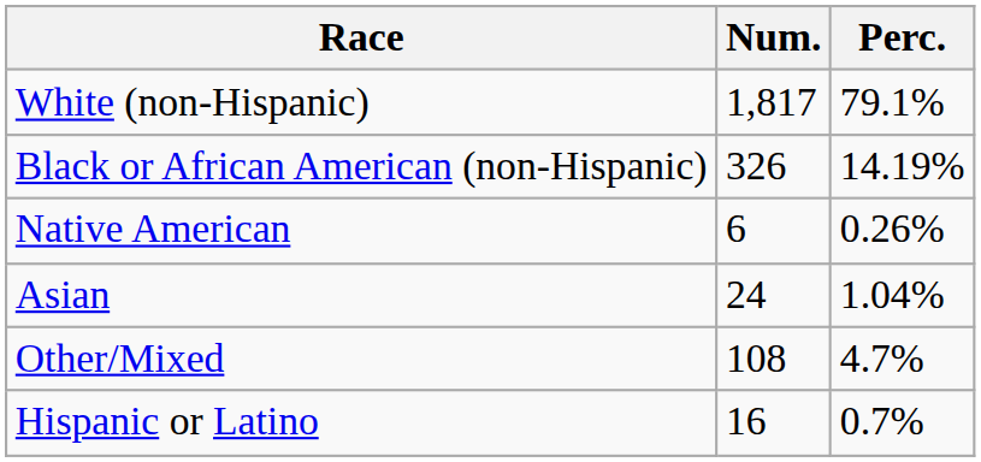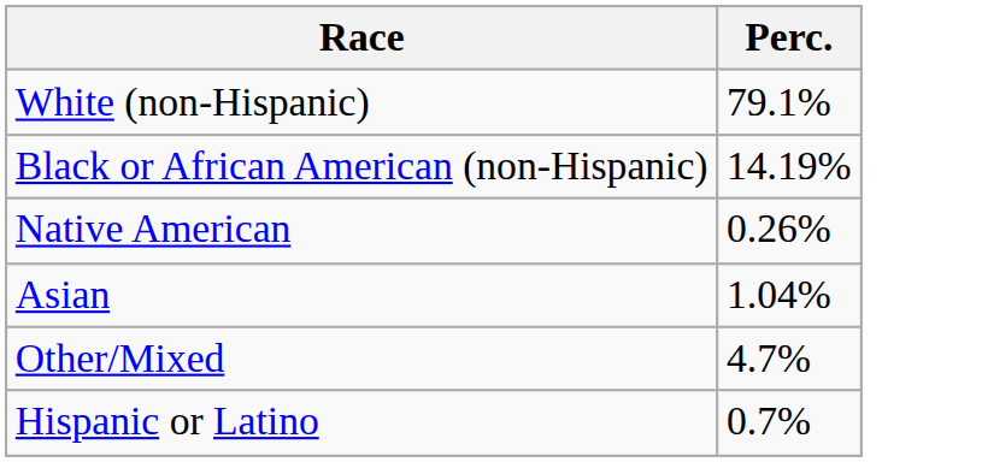- column: Num. | 1,817 | 326 | 6 | 24 | 108 | 16
